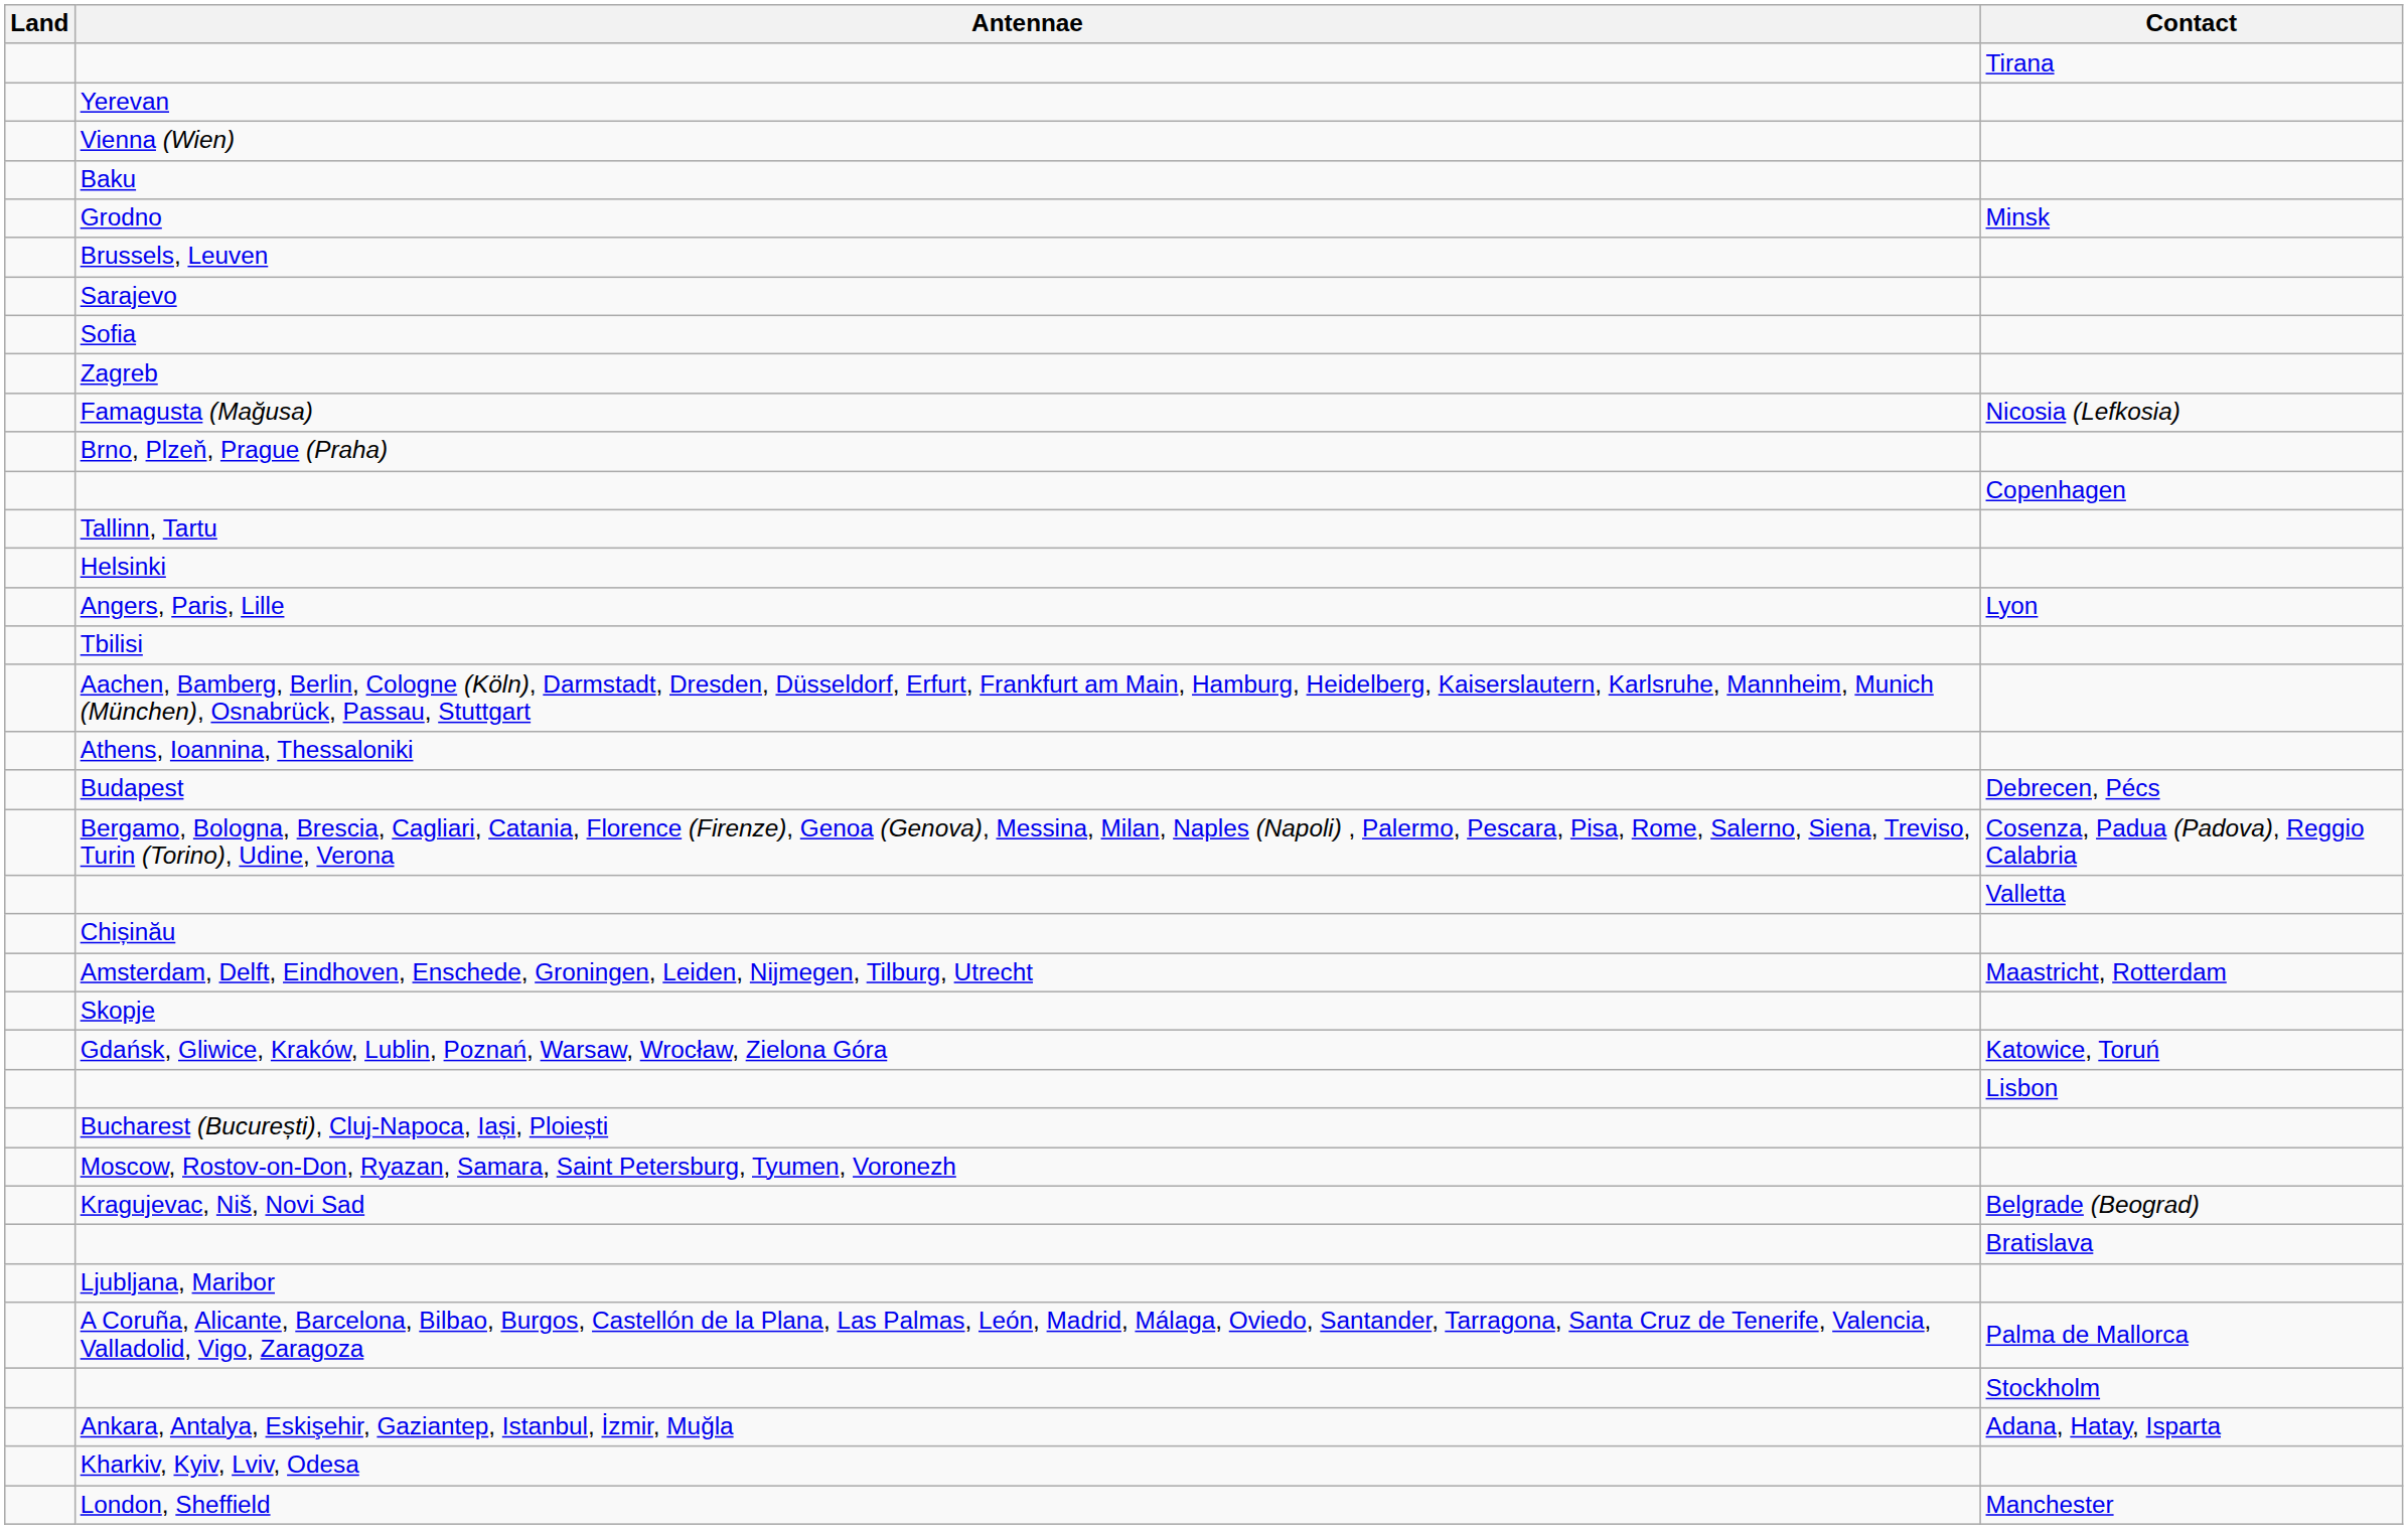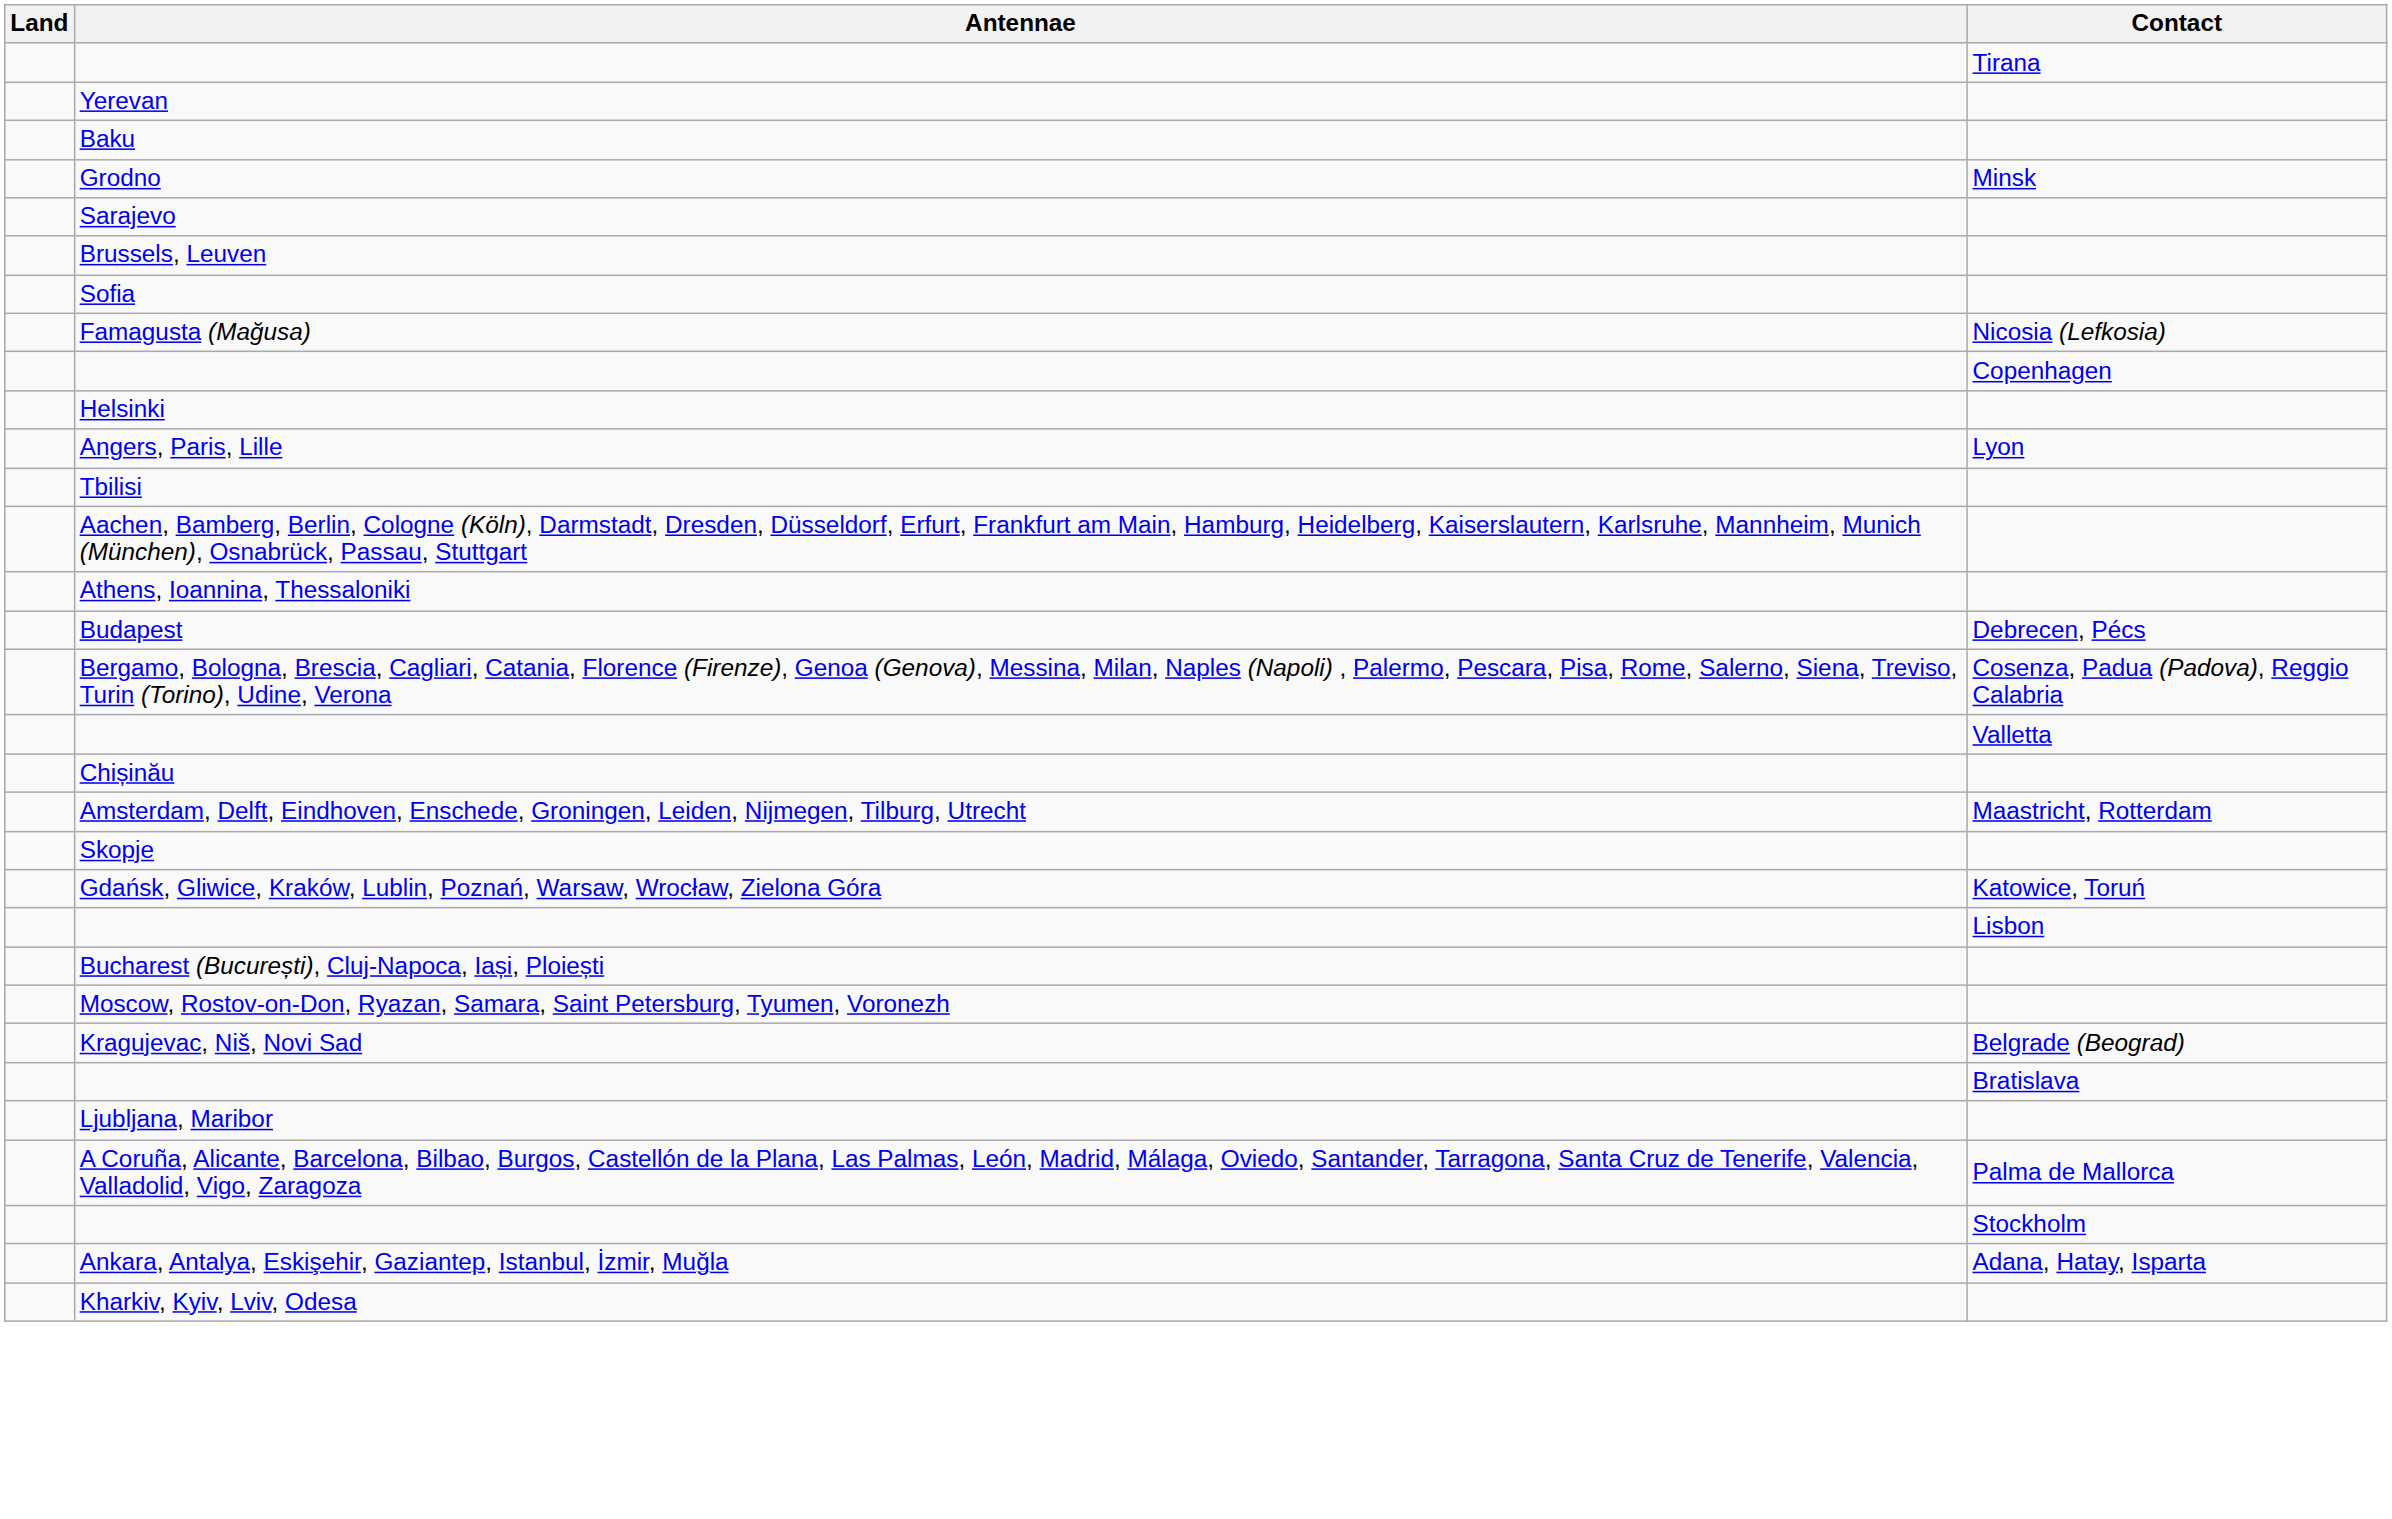- row: Vienna (Wien)
rows swapped: Brussels, Leuven <-> Sarajevo
- row: Zagreb
- row: Brno, Plzeň, Prague (Praha)
- row: Tallinn, Tartu
- row: London, Sheffield | Manchester
